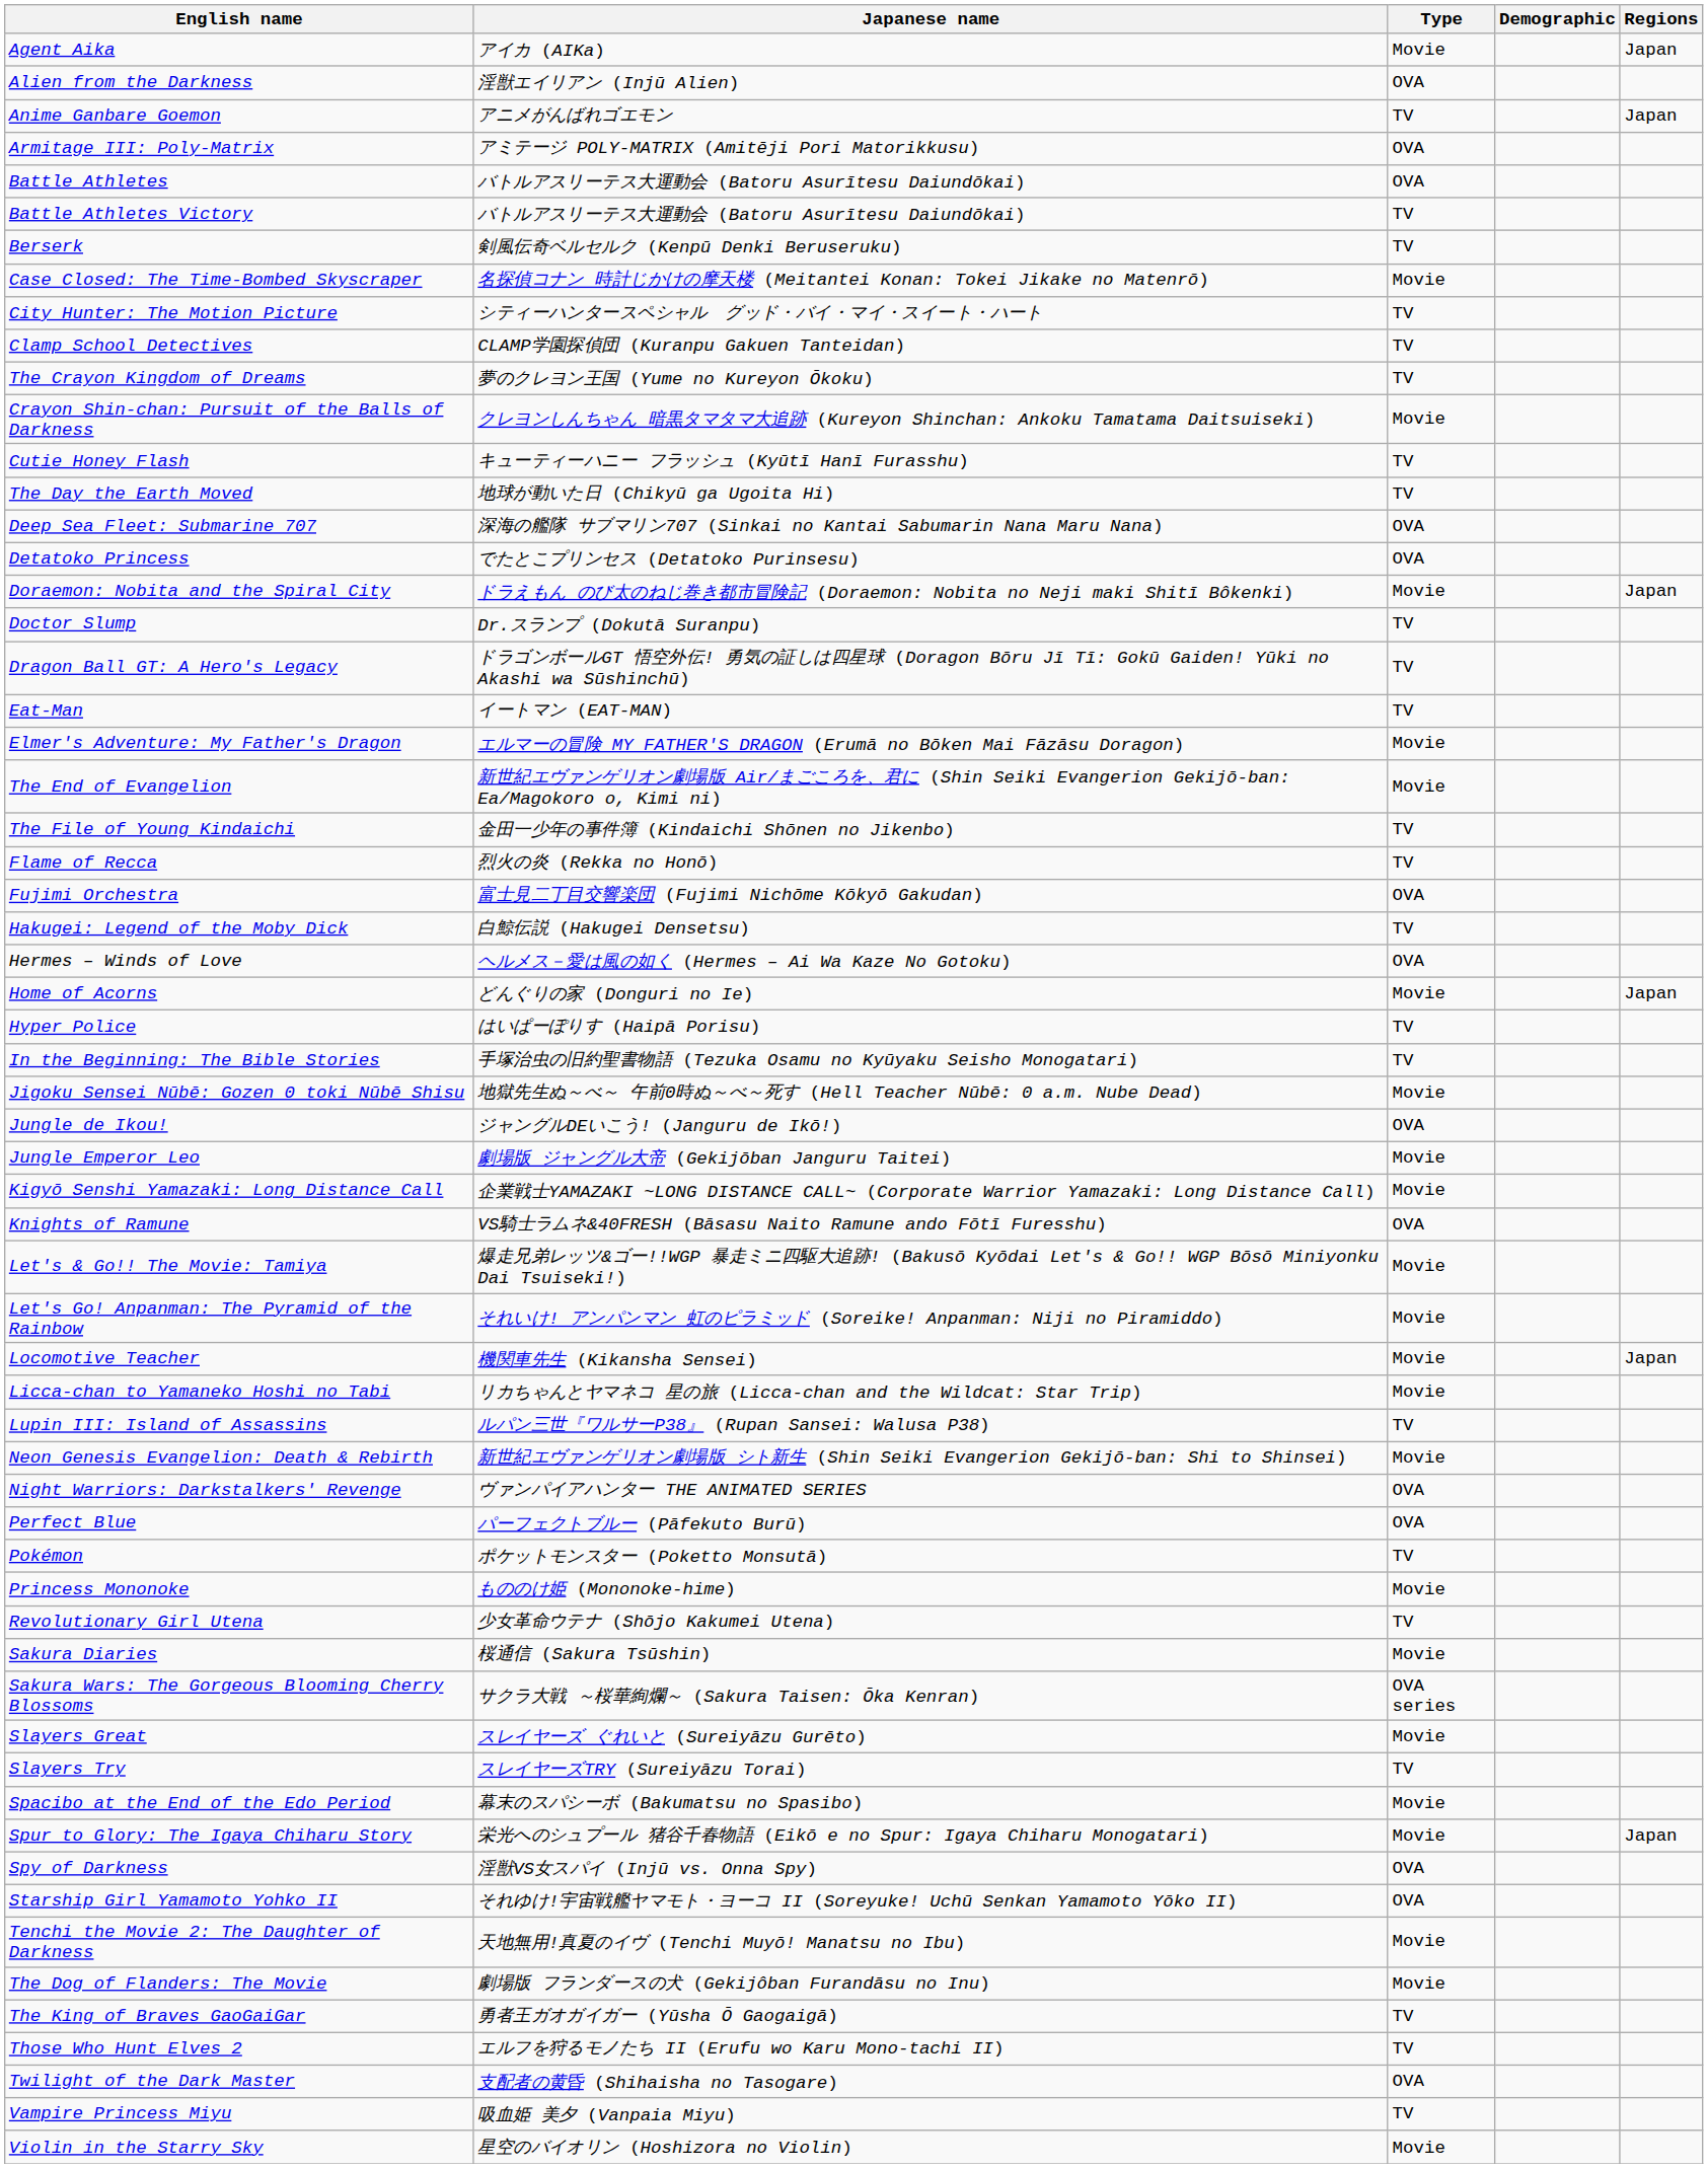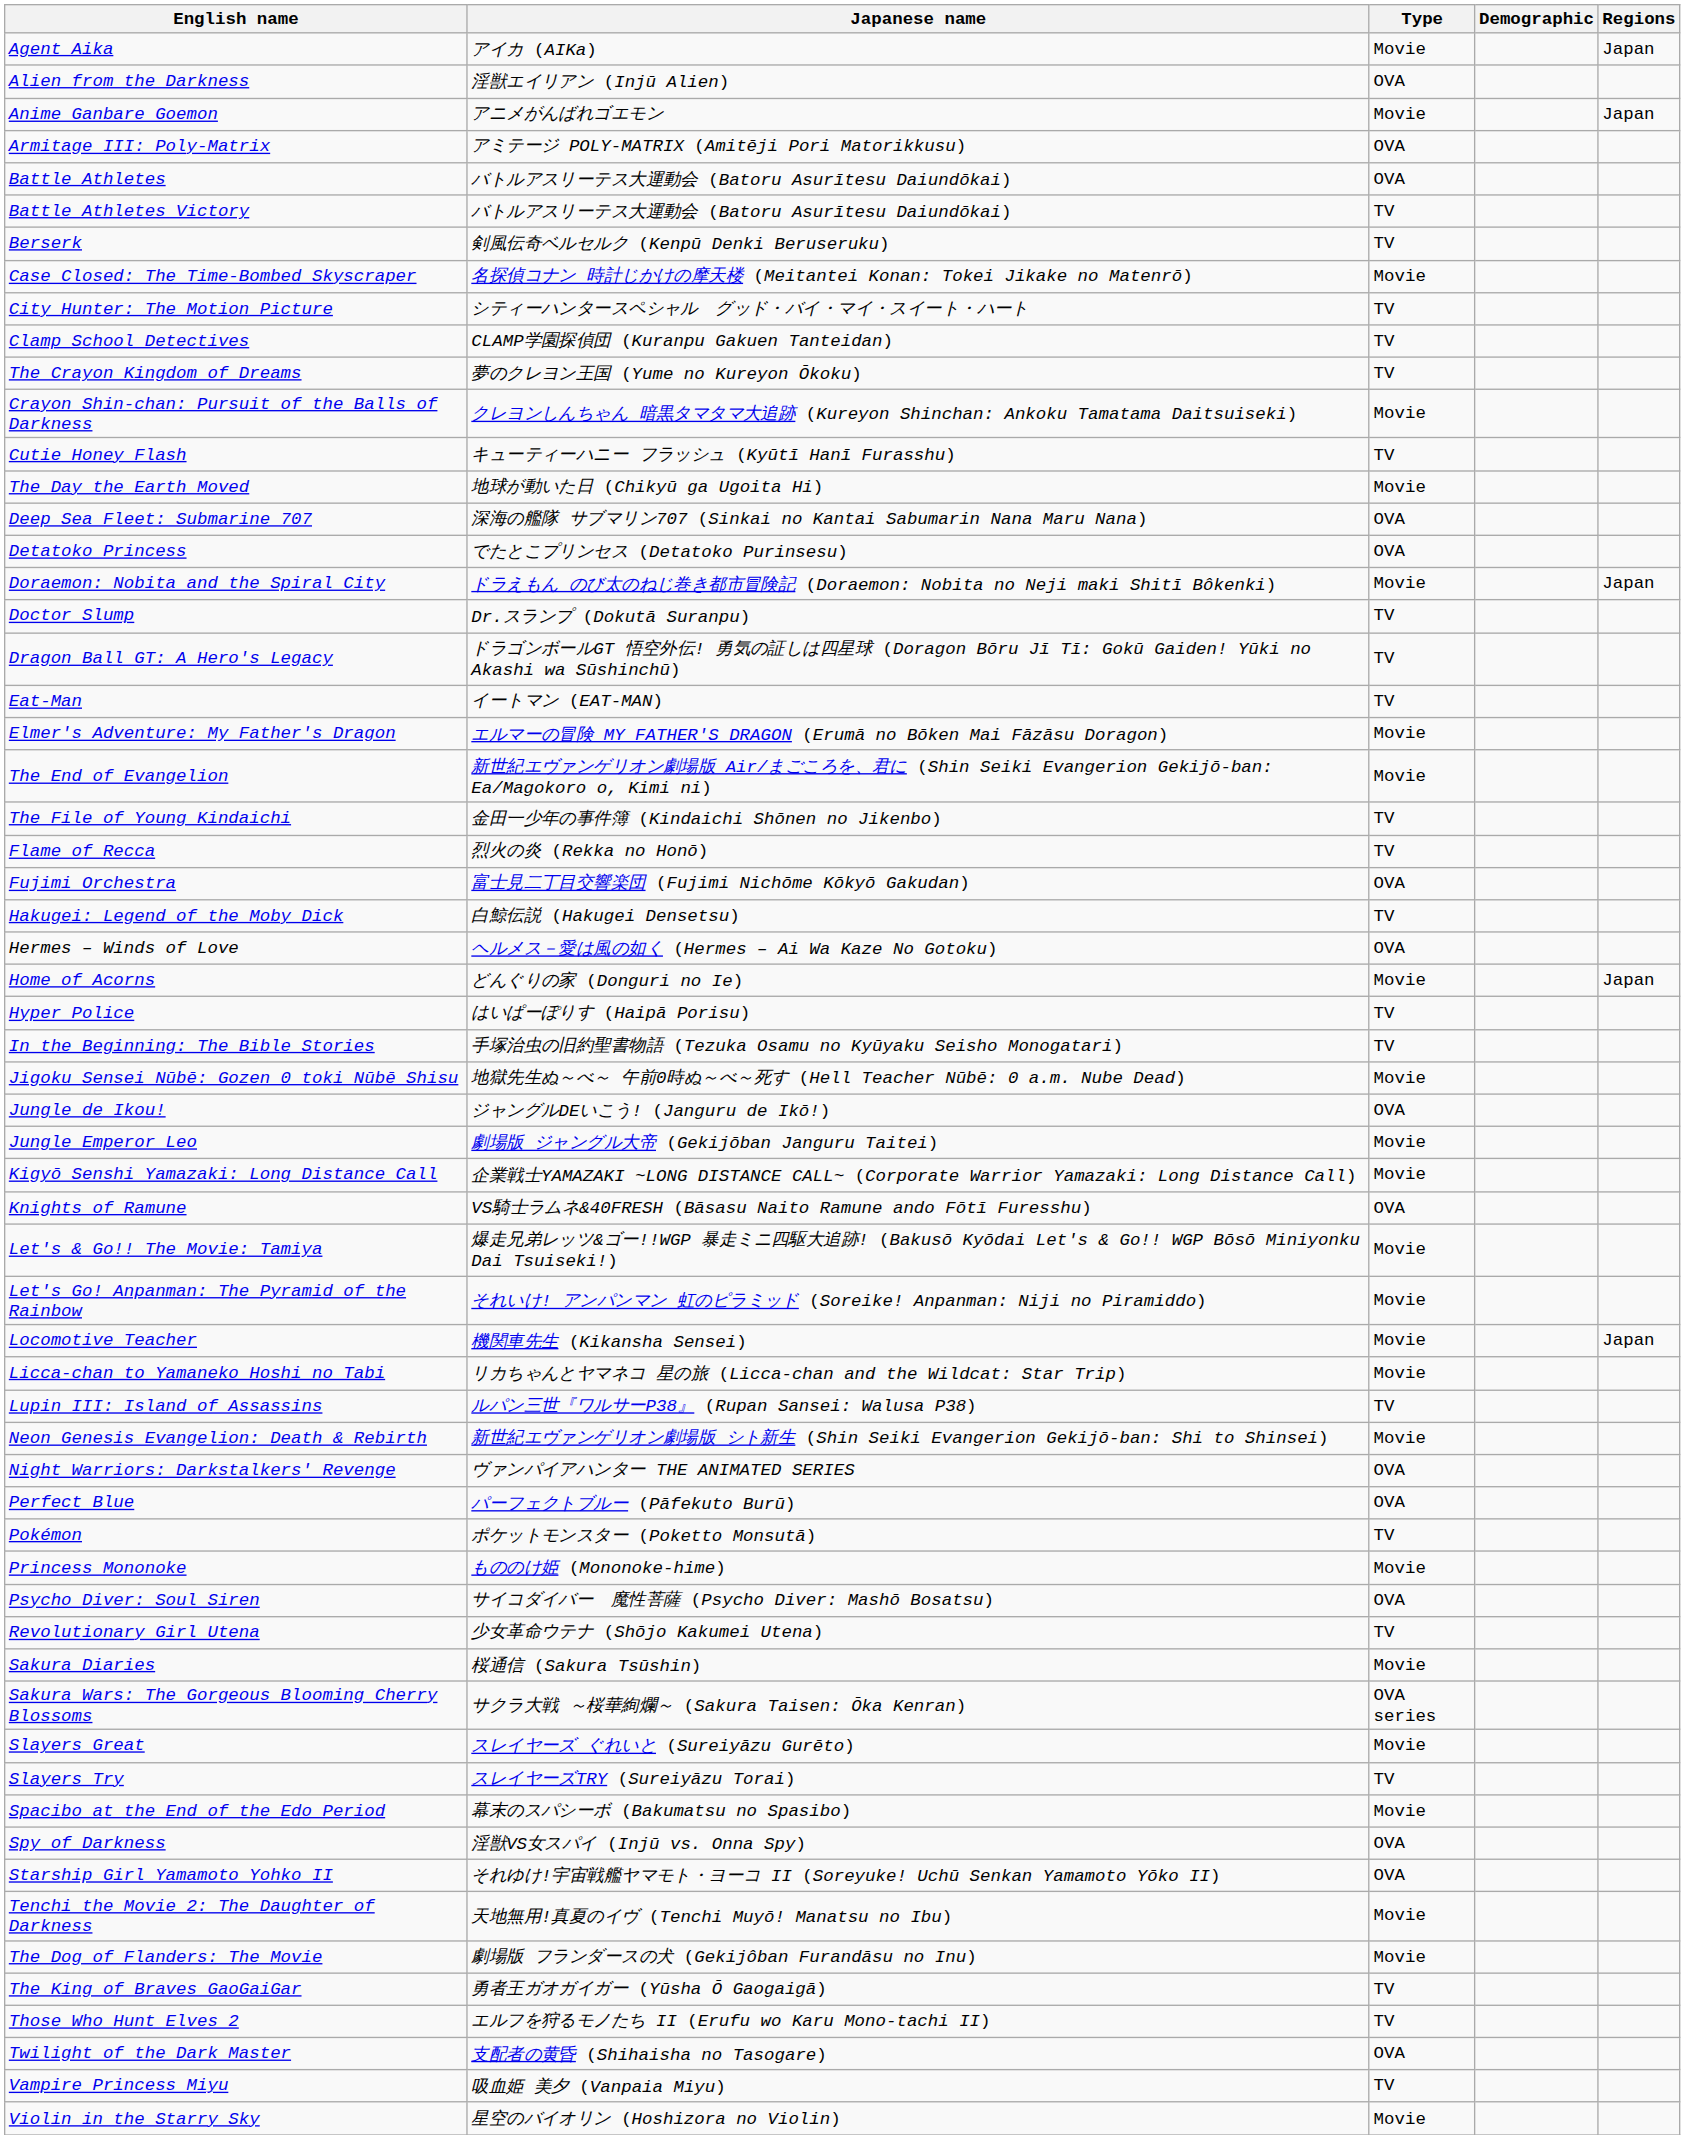Anime Ganbare Goemon | Type: TV -> Movie
The Day the Earth Moved | Type: TV -> Movie
+ row: Psycho Diver: Soul Siren | サイコダイバー 魔性菩薩 (Psycho Diver: Mashō Bosatsu) | OVA
- row: Spur to Glory: The Igaya Chiharu Story | 栄光へのシュプール 猪谷千春物語 (Eikō e no Spur: Igaya Chiharu Monogatari) | Movie | Japan
